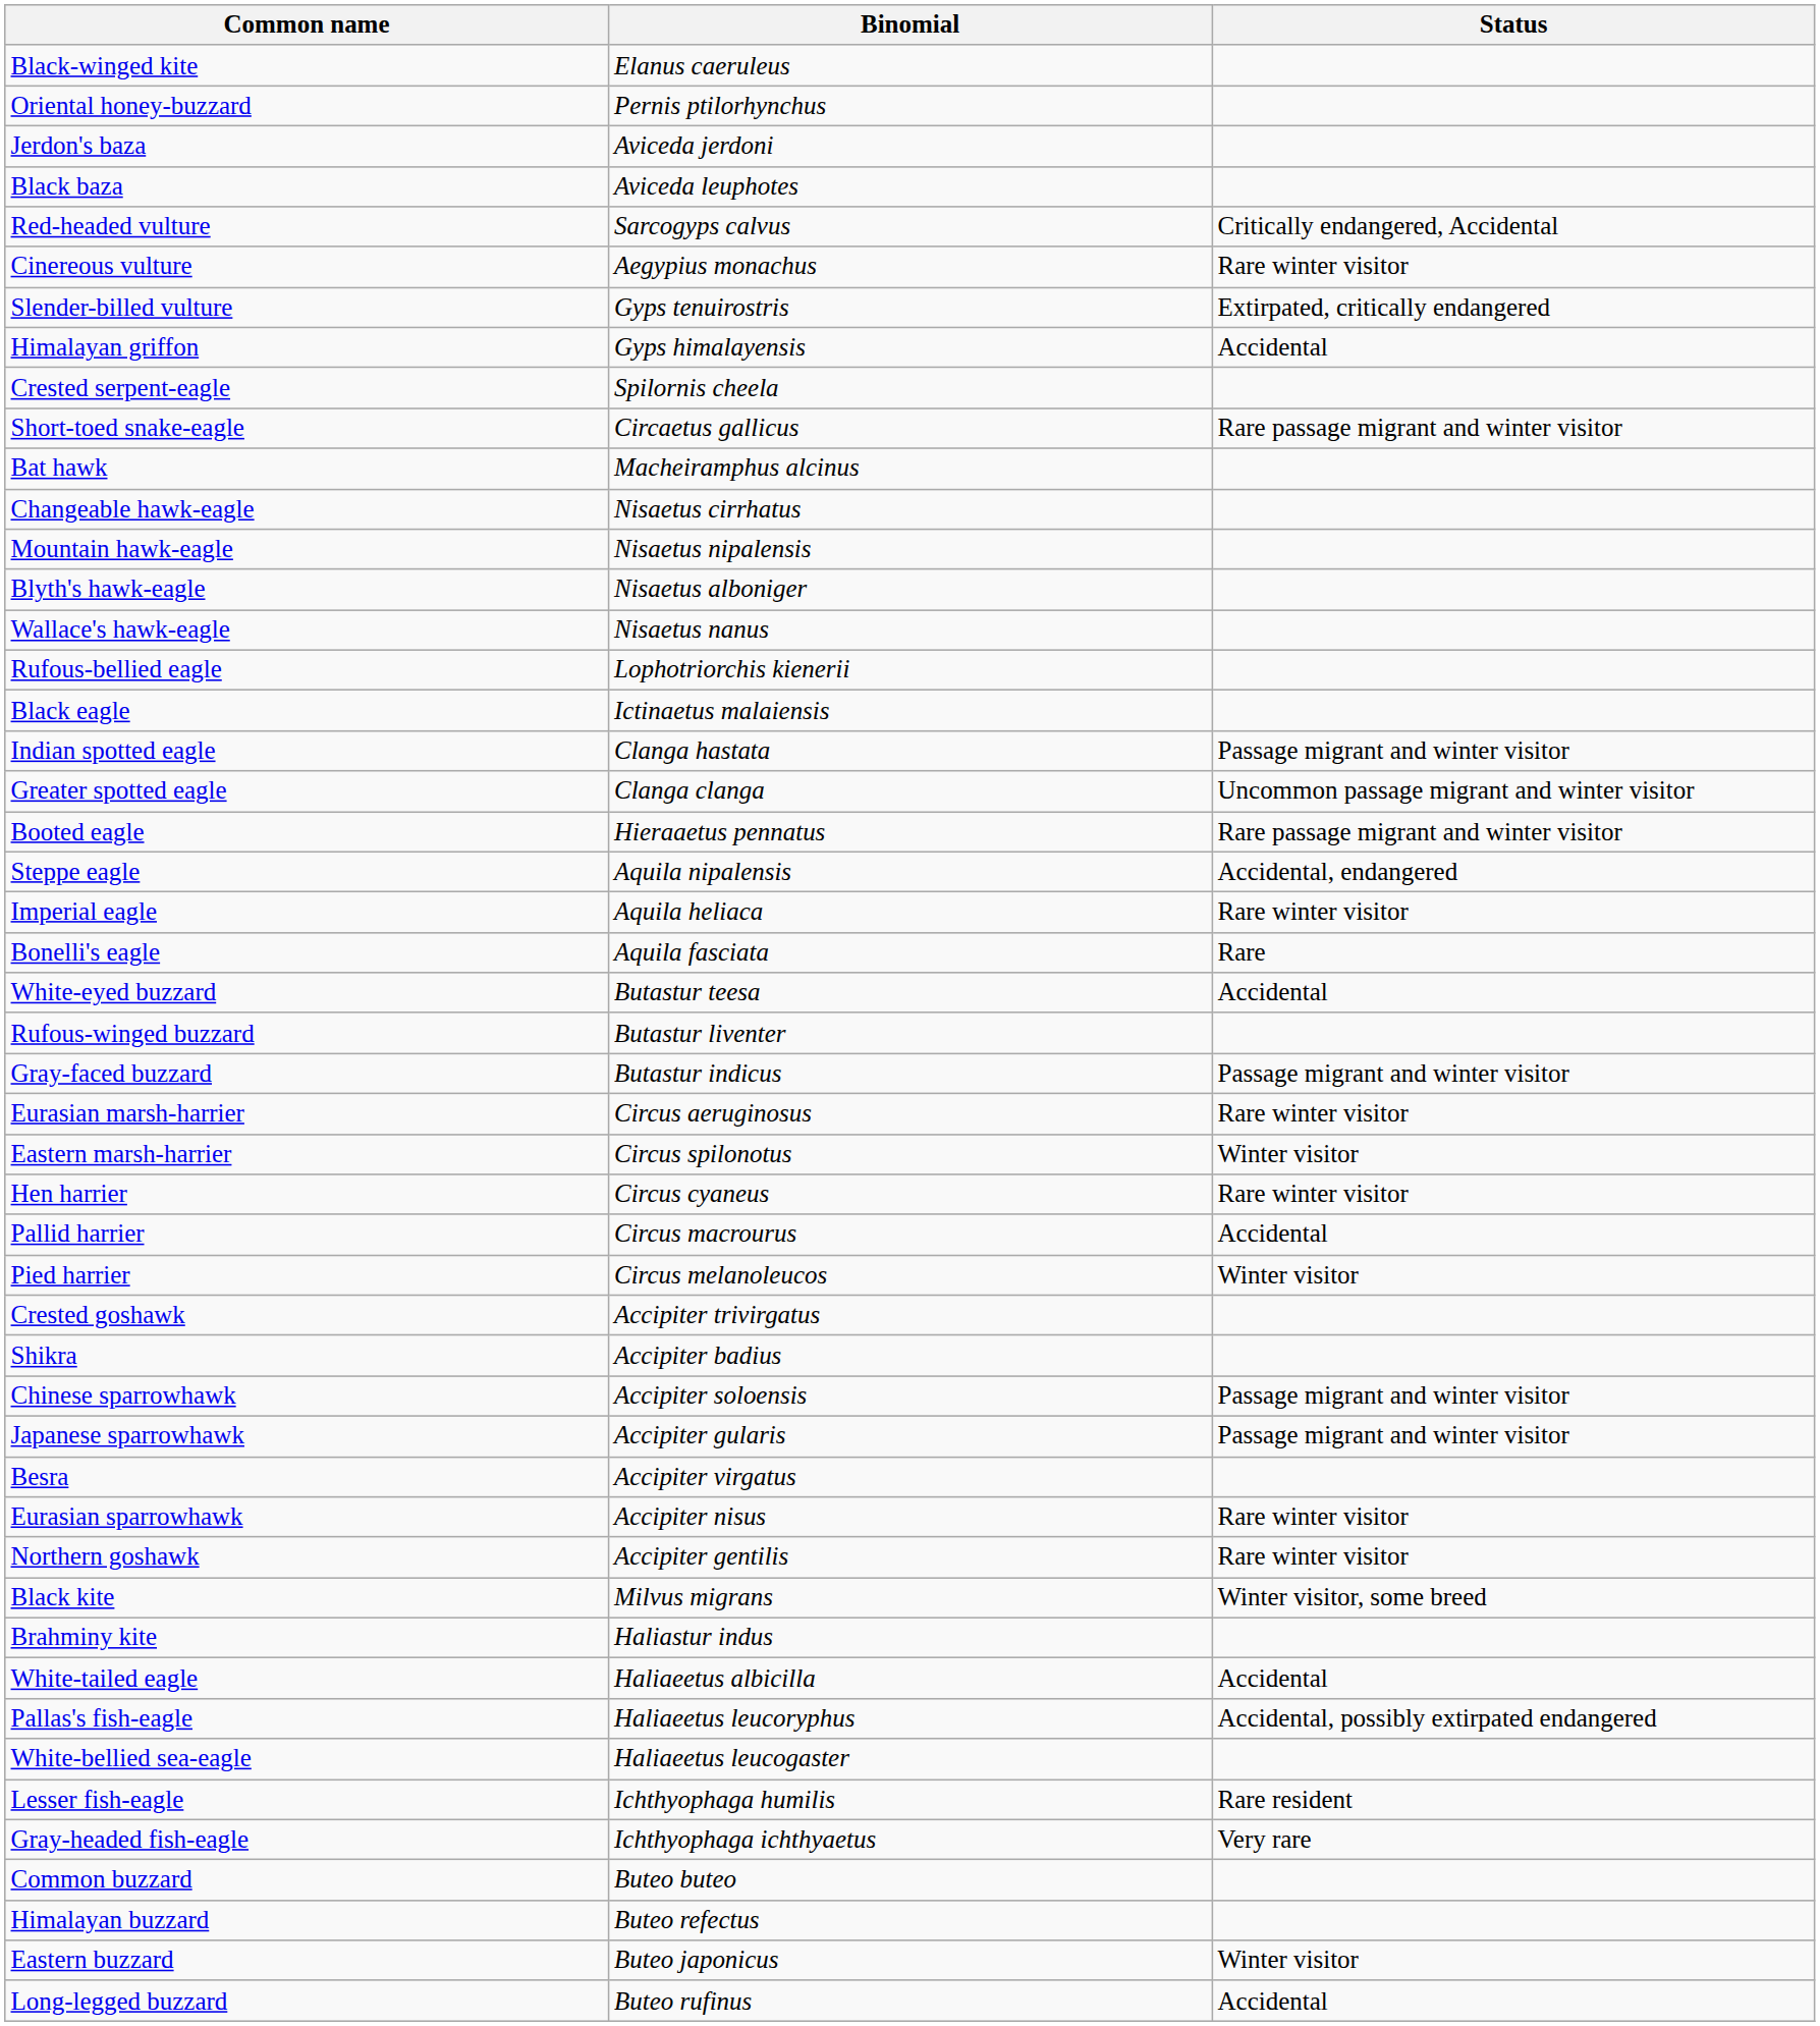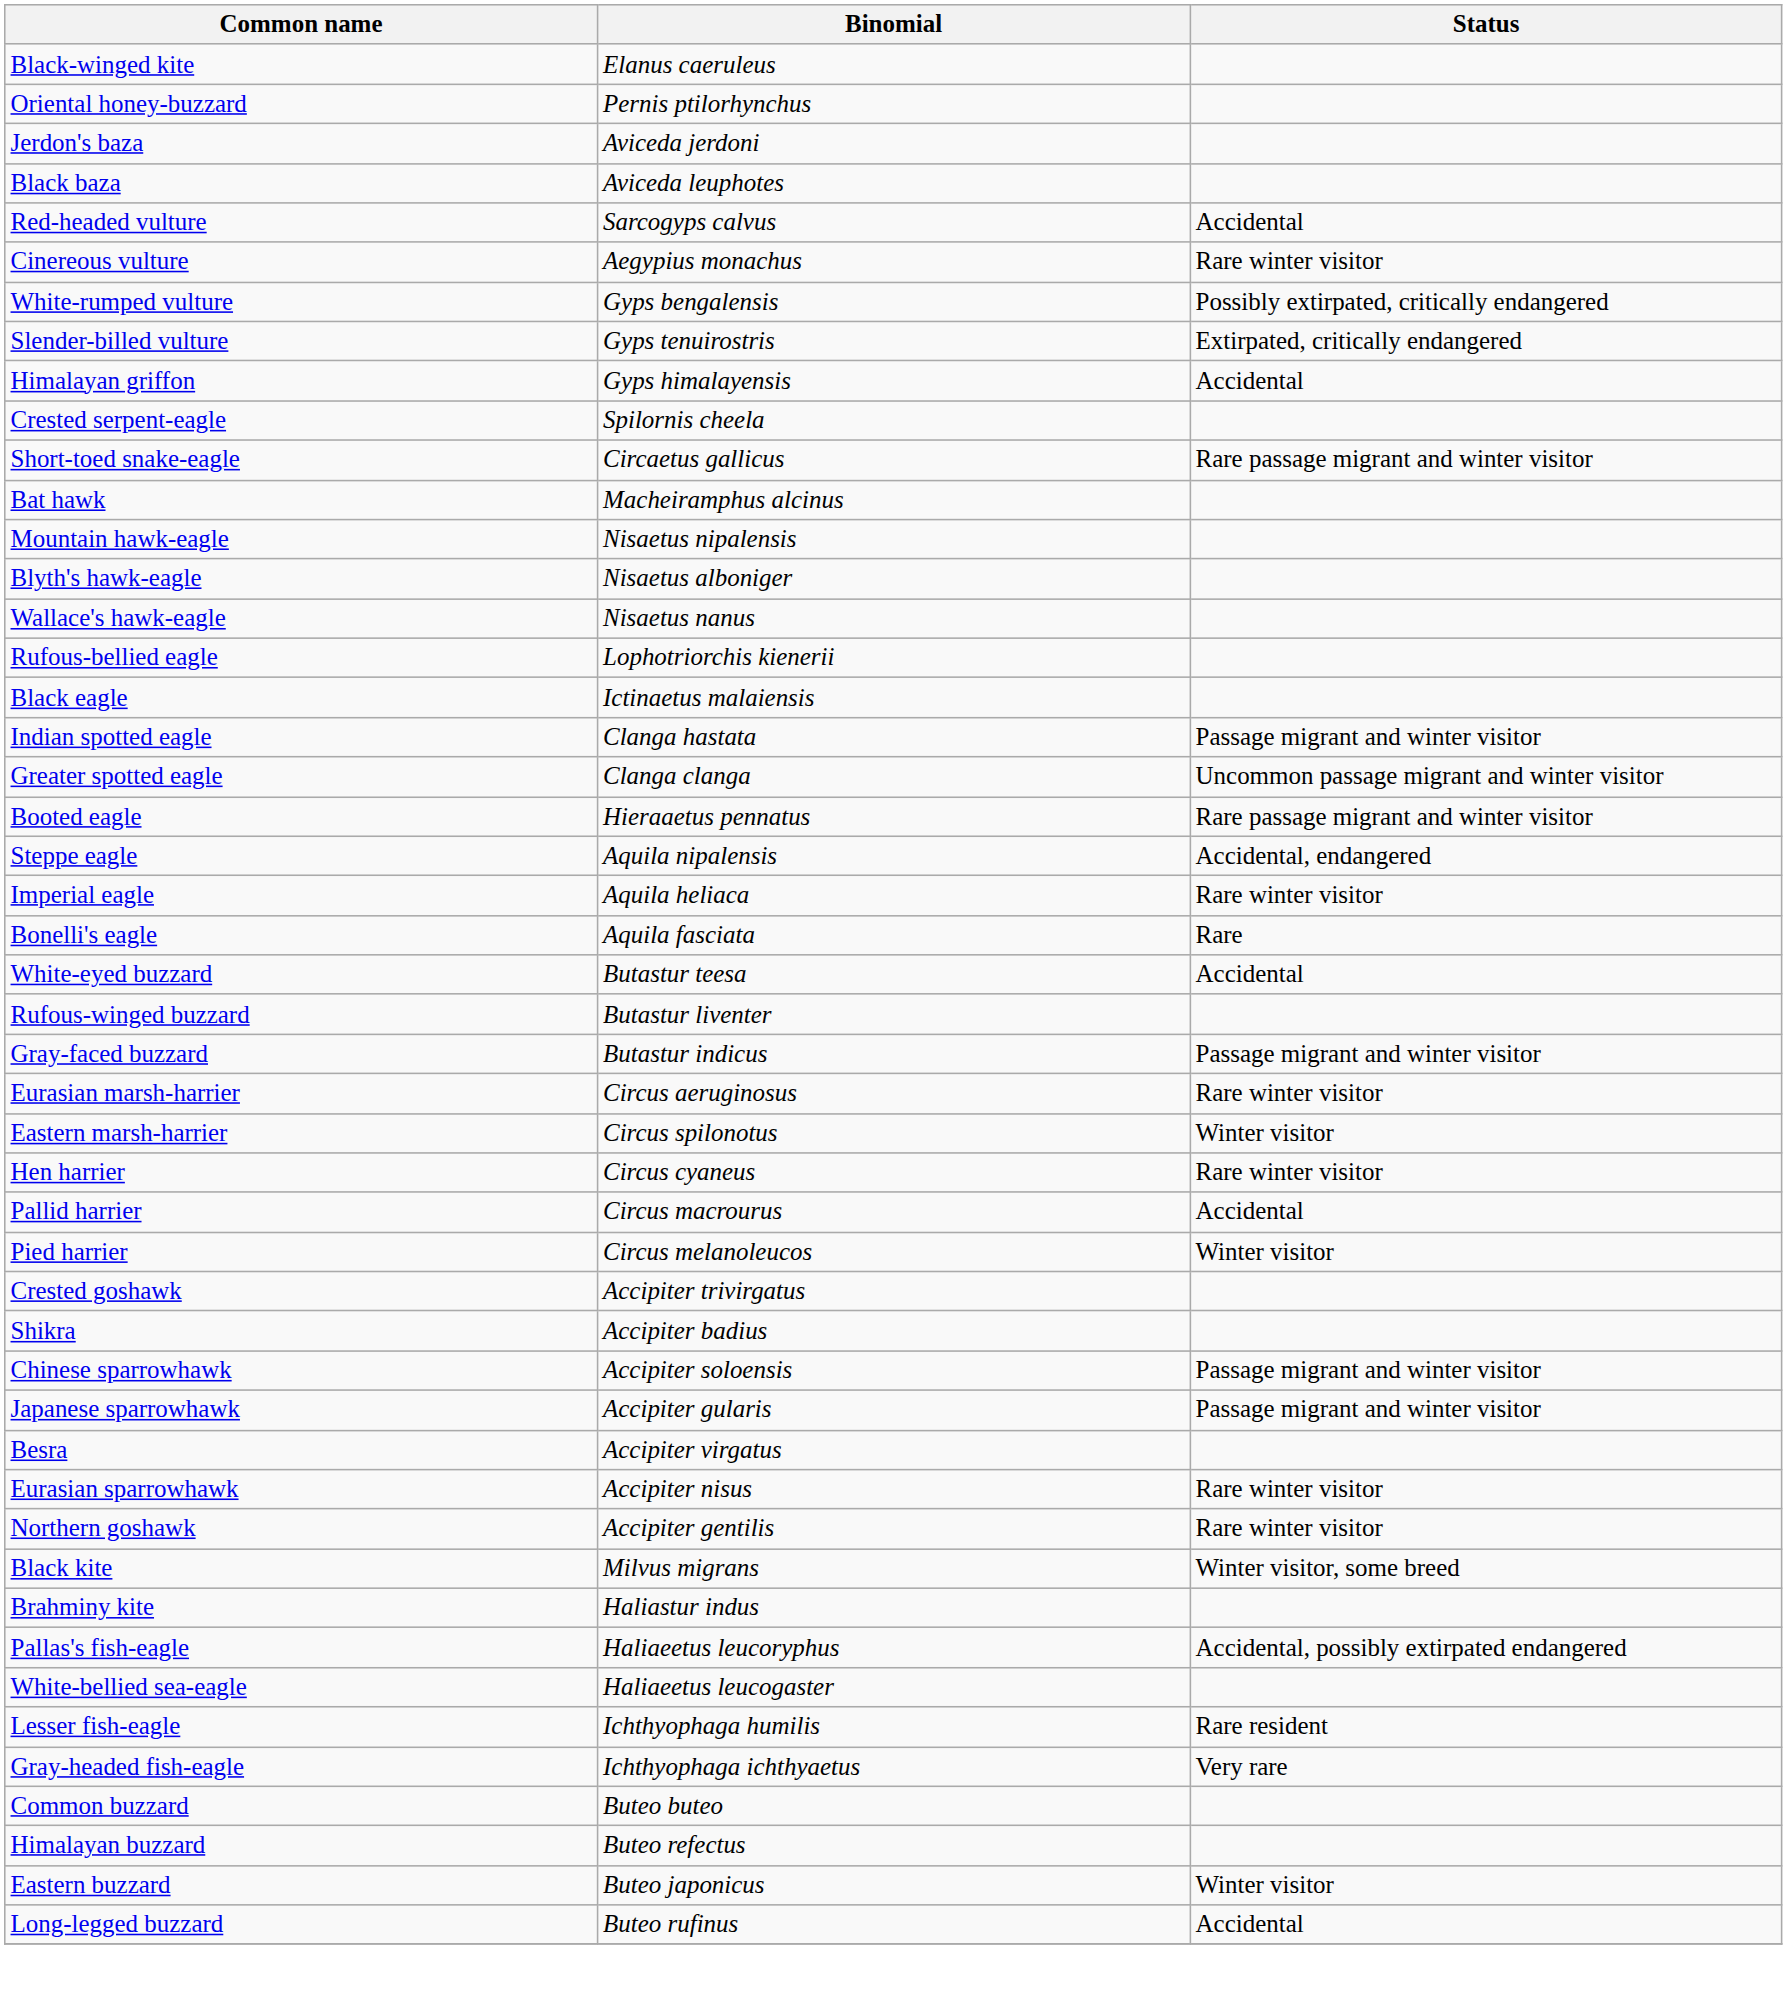Red-headed vulture | Status: Critically endangered, Accidental -> Accidental
+ row: White-rumped vulture | Gyps bengalensis | Possibly extirpated, critically endangered
- row: Changeable hawk-eagle | Nisaetus cirrhatus
- row: White-tailed eagle | Haliaeetus albicilla | Accidental
